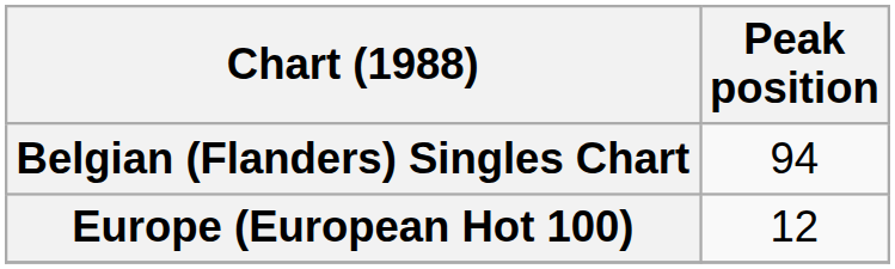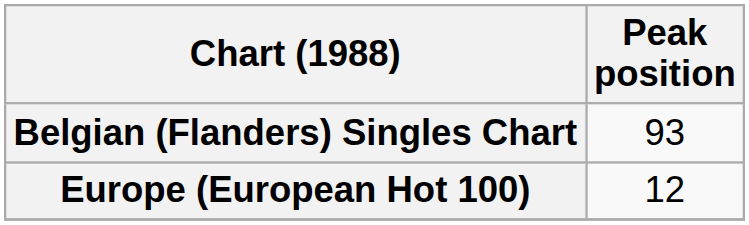Belgian (Flanders) Singles Chart | Peak position: 94 -> 93
